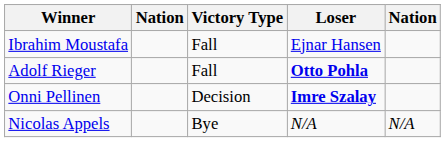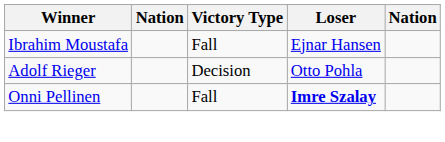Adolf Rieger | Victory Type: Fall -> Decision
Adolf Rieger | Loser: bold -> normal
Onni Pellinen | Victory Type: Decision -> Fall
- row: Nicolas Appels | Bye | N/A | N/A
